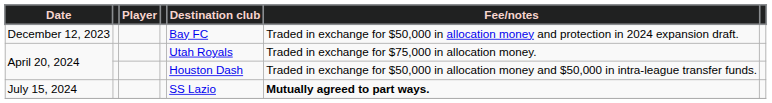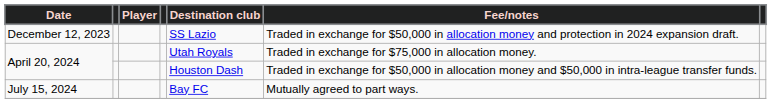December 12, 2023 | Destination club: Bay FC -> SS Lazio
July 15, 2024 | Destination club: SS Lazio -> Bay FC
July 15, 2024 | Fee/notes: bold -> normal
